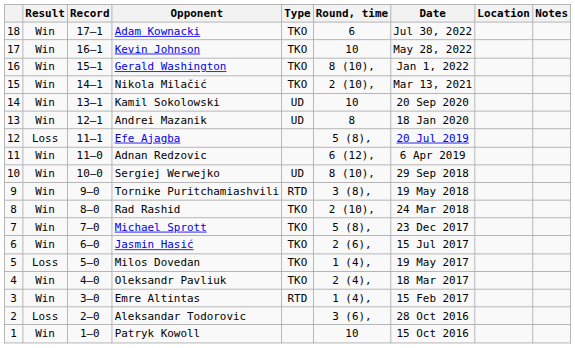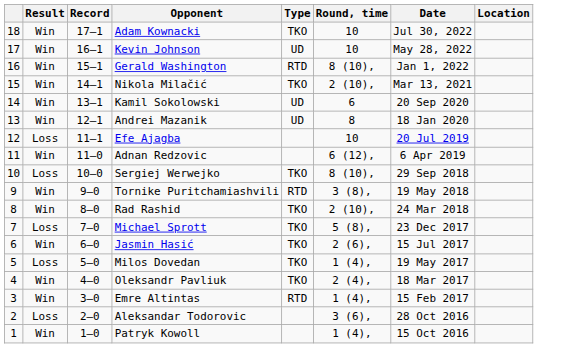- column: Notes
Adam Kownacki | Round, time: 6 -> 10
Kevin Johnson | Type: TKO -> UD
Gerald Washington | Type: TKO -> RTD
Kamil Sokolowski | Round, time: 10 -> 6
Efe Ajagba | Round, time: 5 (8), -> 10
Sergiej Werwejko | Result: Win -> Loss
Sergiej Werwejko | Type: UD -> TKO
Michael Sprott | Result: Win -> Loss
Patryk Kowoll | Round, time: 10 -> 1 (4),
